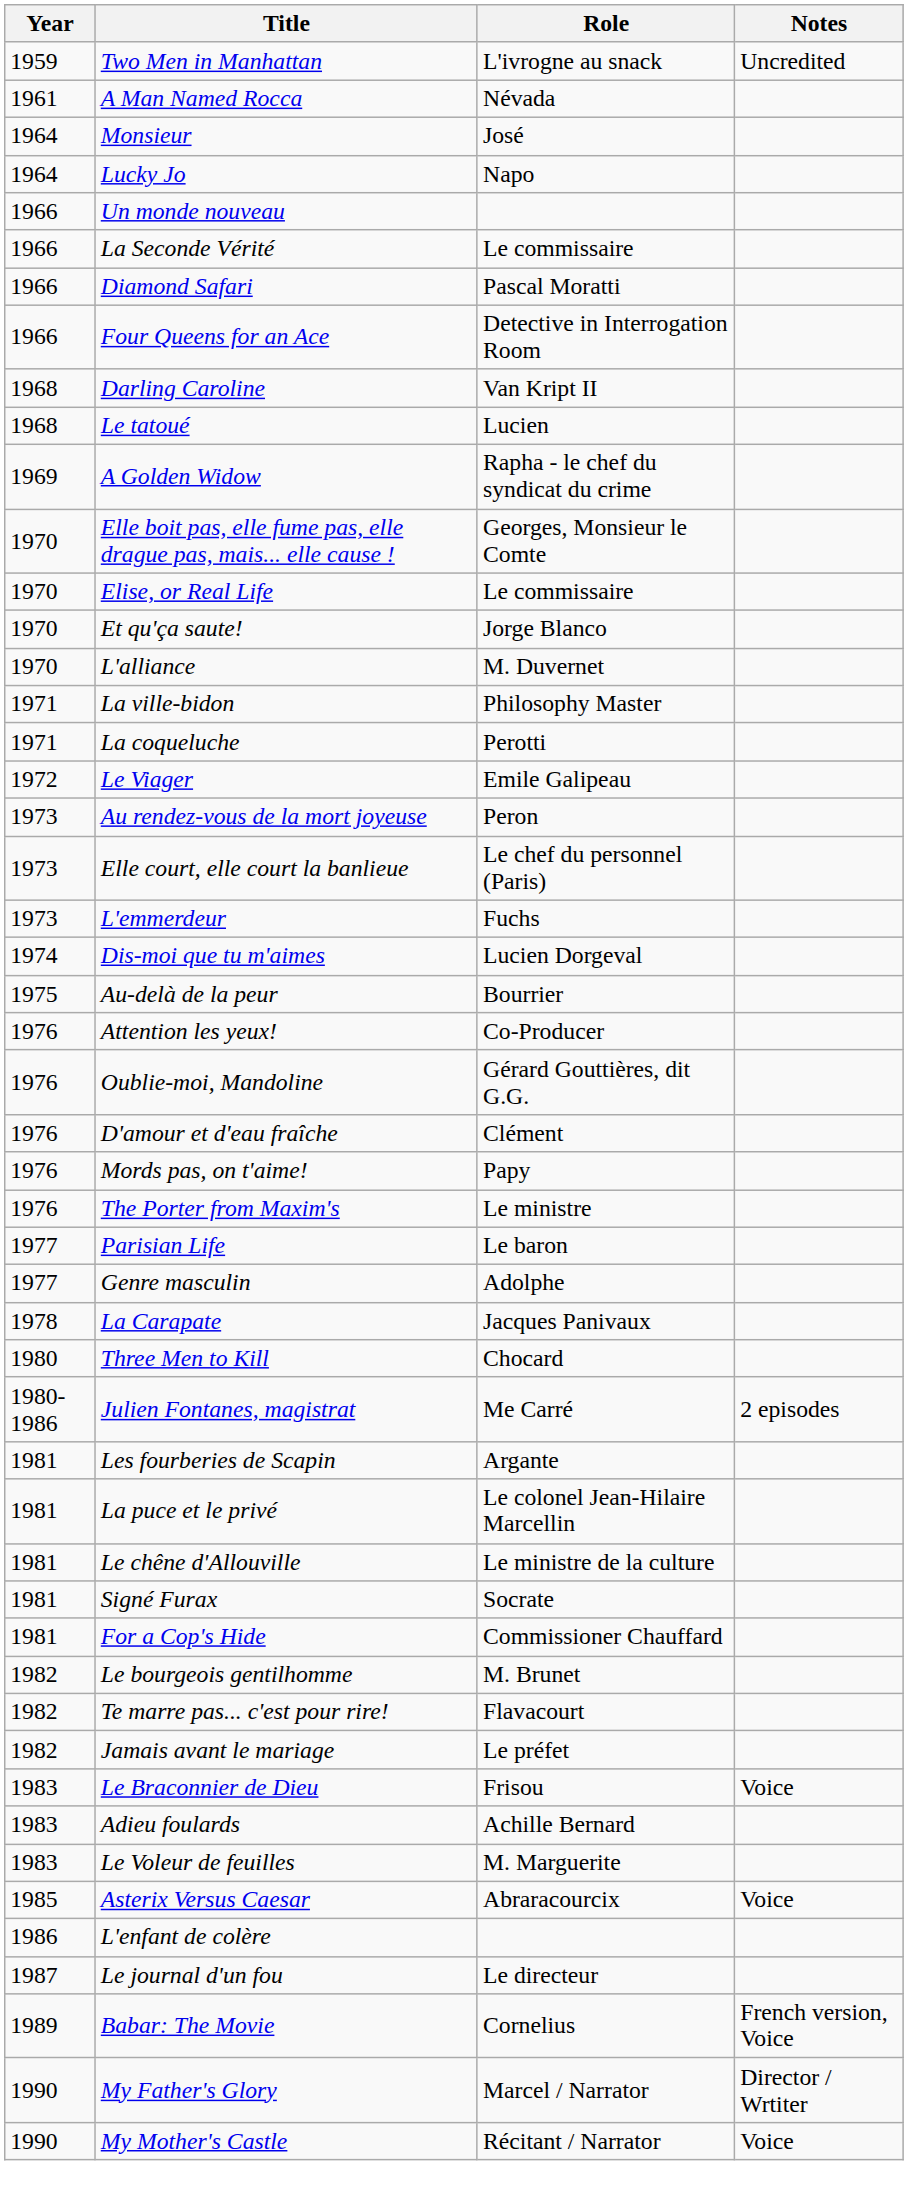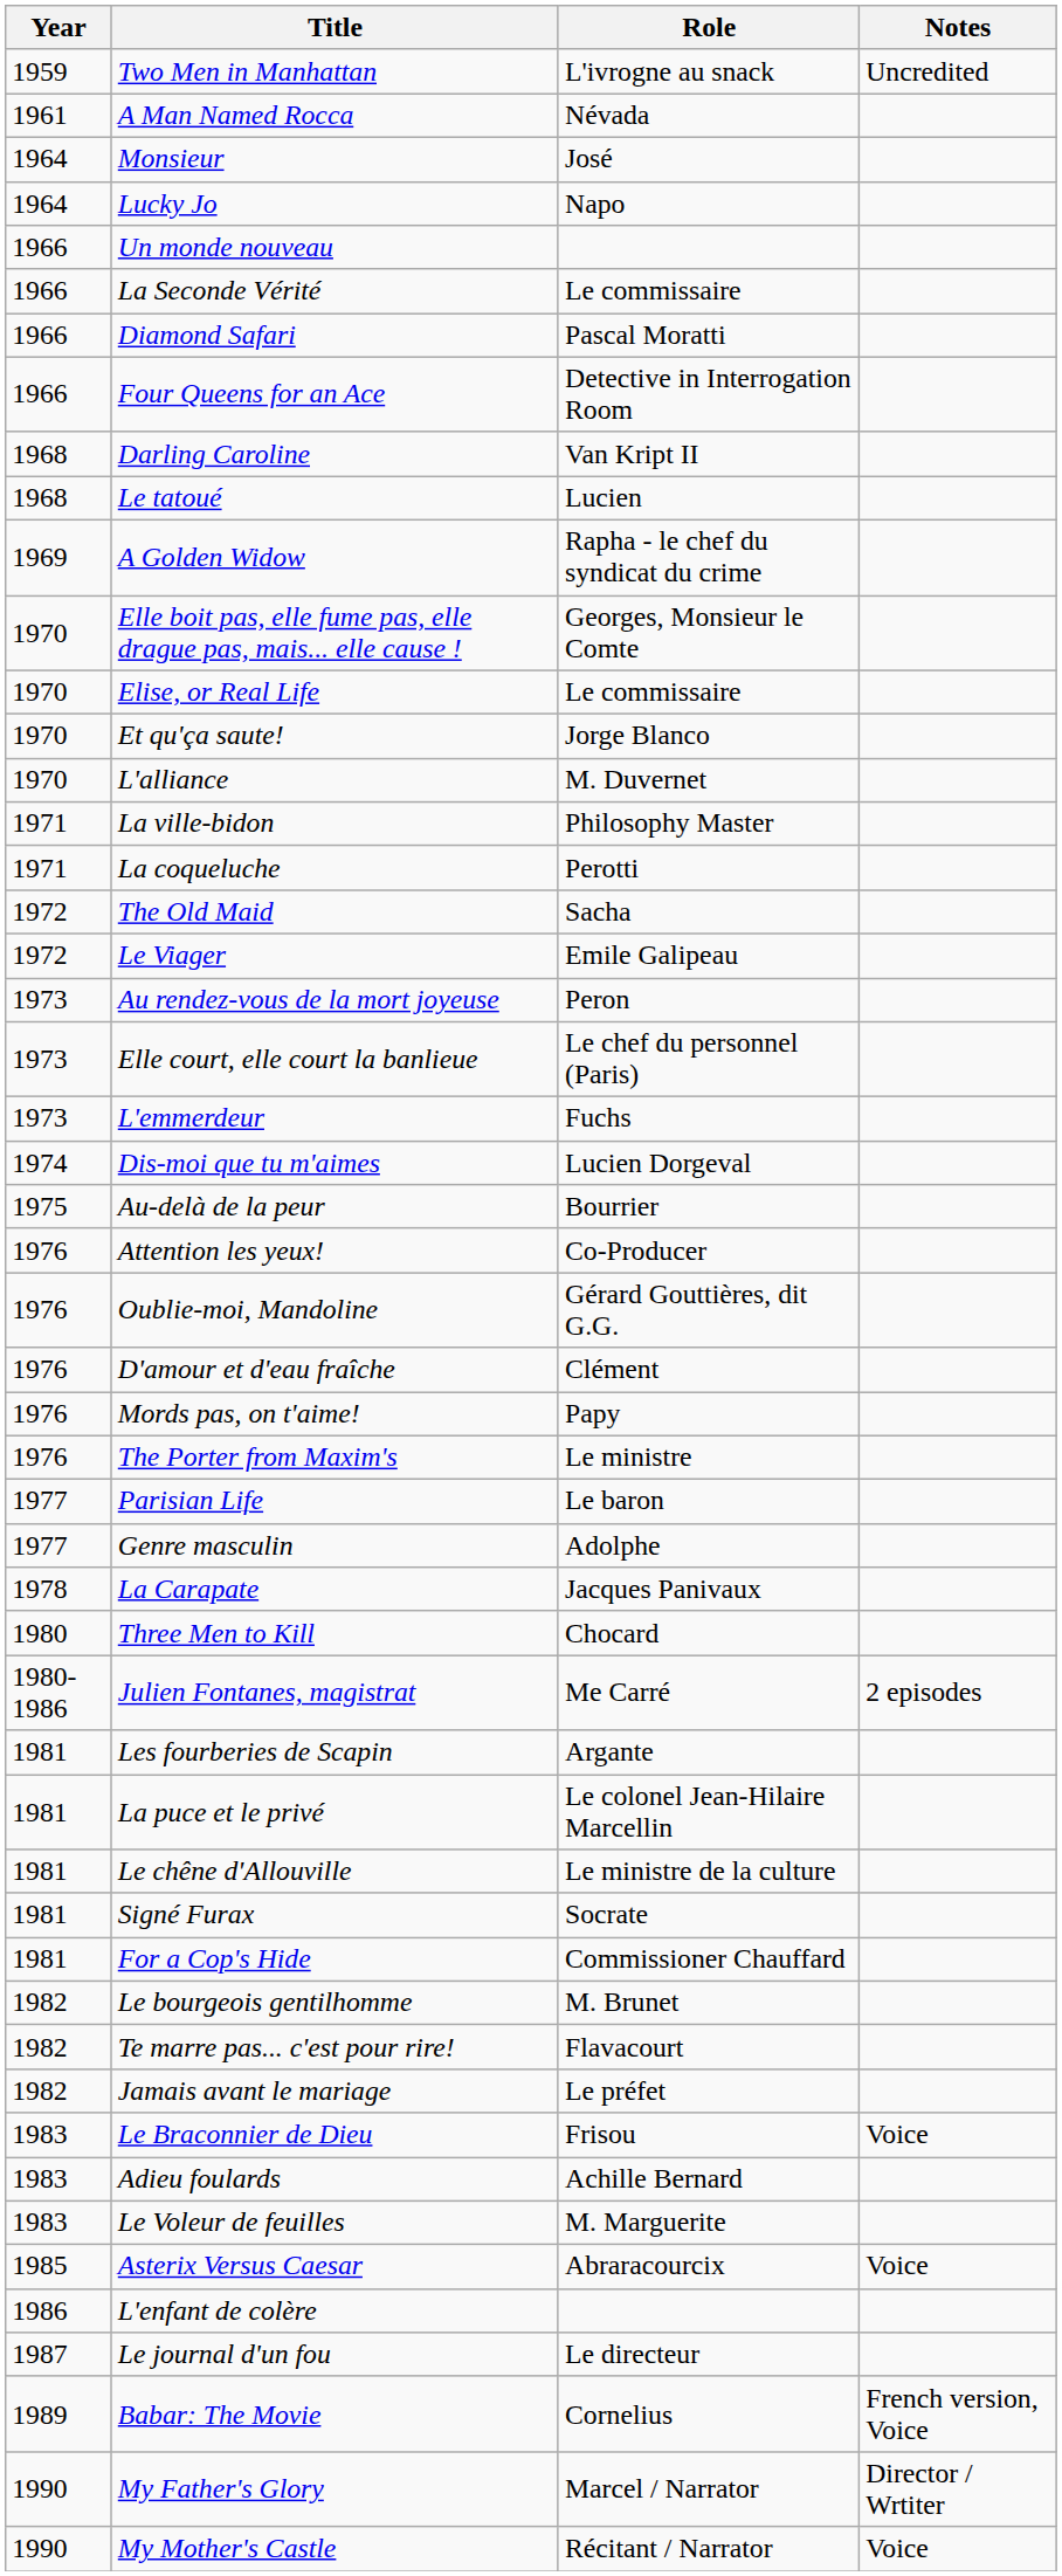+ row: 1972 | The Old Maid | Sacha
